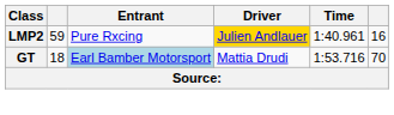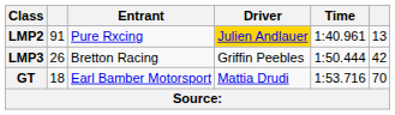LMP2 | column 2: 59 -> 91
LMP2 | column 6: 16 -> 13
+ row: LMP3 | 26 | Bretton Racing | Griffin Peebles | 1:50.444 | 42
GT | Entrant: lightblue background -> no background
